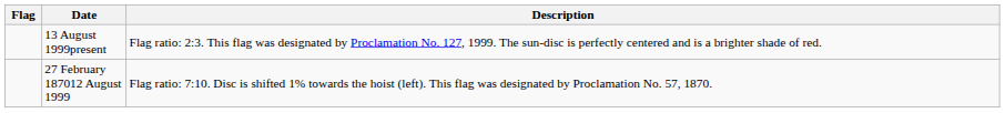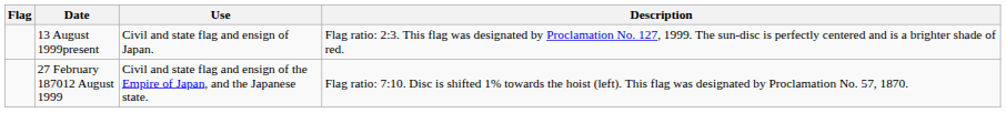+ column: Use | Civil and state flag and ensign of Japan. | Civil and state flag and ensign of the Empire of Japan, and the Japanese state.
